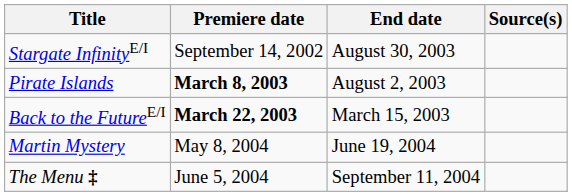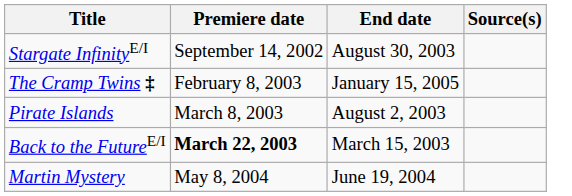+ row: The Cramp Twins ‡ | February 8, 2003 | January 15, 2005
Pirate Islands | Premiere date: bold -> normal
- row: The Menu ‡ | June 5, 2004 | September 11, 2004
